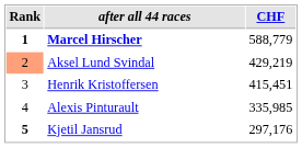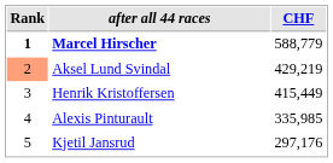Henrik Kristoffersen | CHF: 415,451 -> 415,449
Kjetil Jansrud | Rank: bold -> normal
